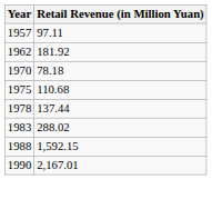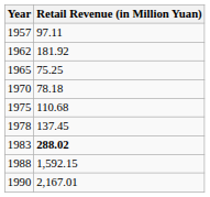+ row: 1965 | 75.25
1978 | Retail Revenue (in Million Yuan): 137.44 -> 137.45
1983 | Retail Revenue (in Million Yuan): normal -> bold
